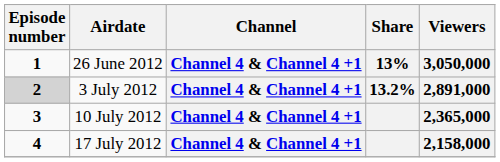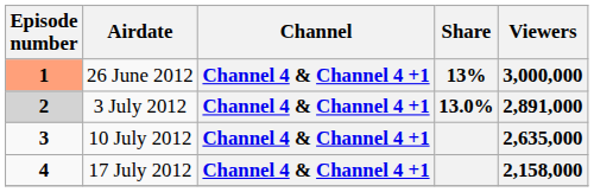26 June 2012 | Episode number: no background -> lightsalmon background
26 June 2012 | Viewers: 3,050,000 -> 3,000,000
3 July 2012 | Share: 13.2% -> 13.0%
10 July 2012 | Viewers: 2,365,000 -> 2,635,000
